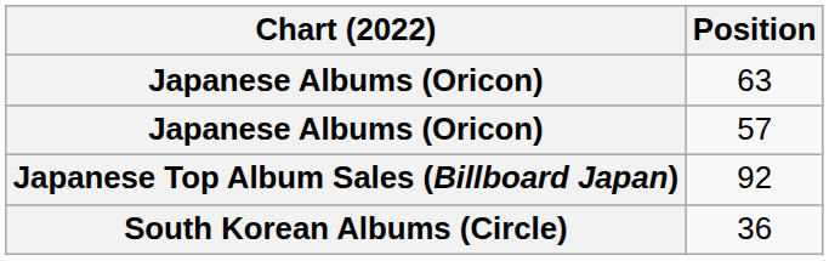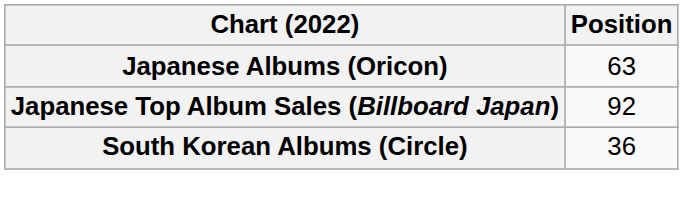- row: Japanese Albums (Oricon) | 57
